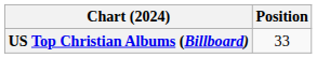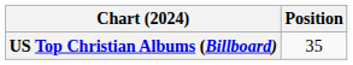US Top Christian Albums (Billboard) | Position: 33 -> 35
